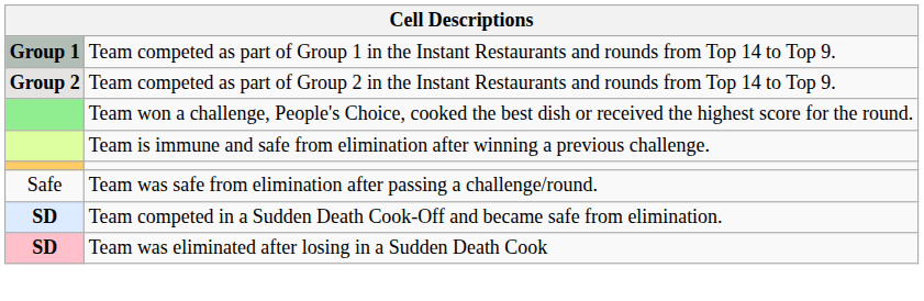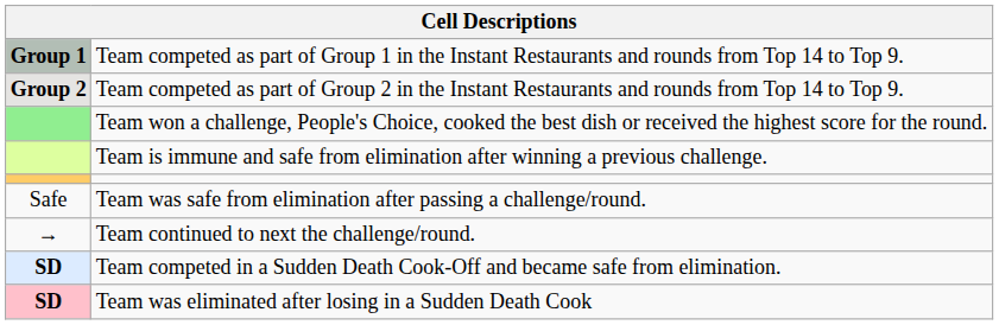+ row: → | Team continued to next the challenge/round.
